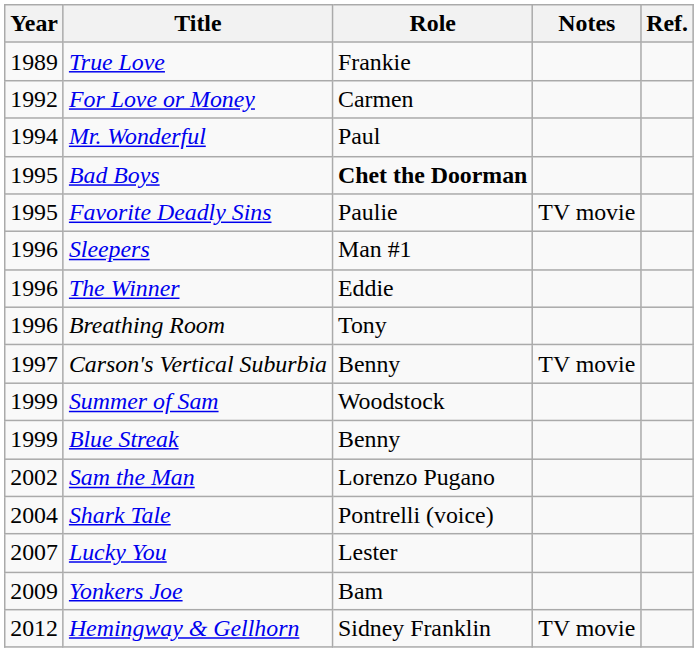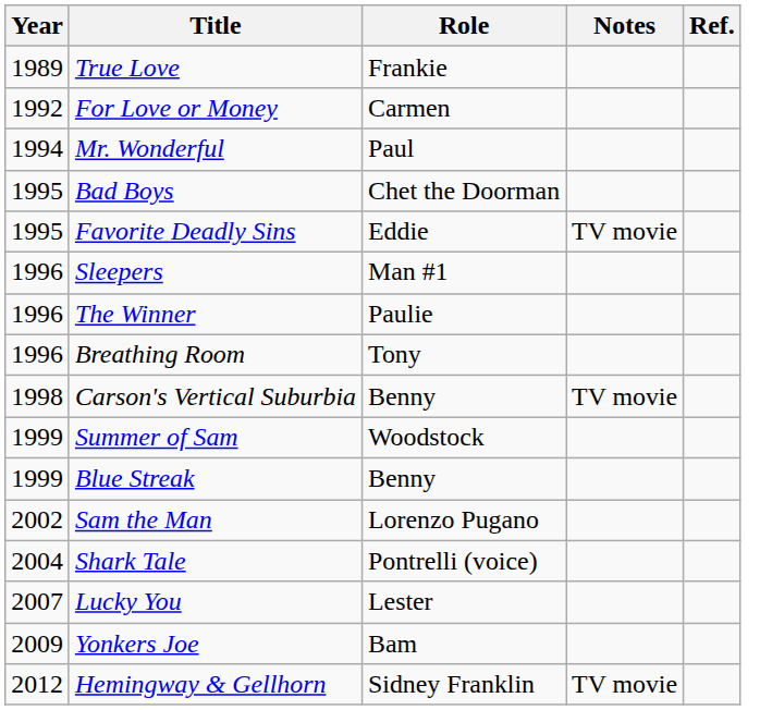Bad Boys | Role: bold -> normal
Favorite Deadly Sins | Role: Paulie -> Eddie
The Winner | Role: Eddie -> Paulie
Carson's Vertical Suburbia | Year: 1997 -> 1998
